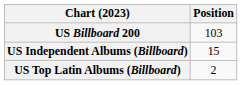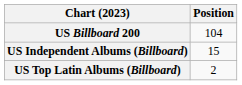US Billboard 200 | Position: 103 -> 104
